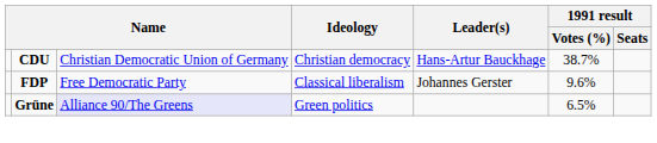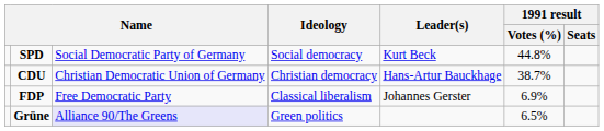+ row: SPD | Social Democratic Party of Germany | Social democracy | Kurt Beck | 44.8%
FDP | 1991 result / Votes (%): 9.6% -> 6.9%
